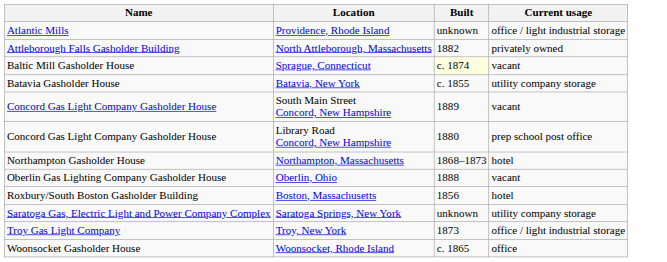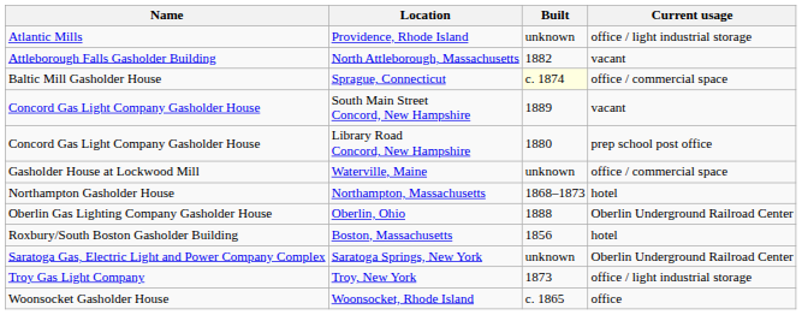North Attleborough, Massachusetts | Current usage: privately owned -> vacant
Sprague, Connecticut | Current usage: vacant -> office / commercial space
- row: Batavia Gasholder House | Batavia, New York | c. 1855 | utility company storage
+ row: Gasholder House at Lockwood Mill | Waterville, Maine | unknown | office / commercial space
Oberlin, Ohio | Current usage: vacant -> Oberlin Underground Railroad Center
Saratoga Springs, New York | Current usage: utility company storage -> Oberlin Underground Railroad Center
